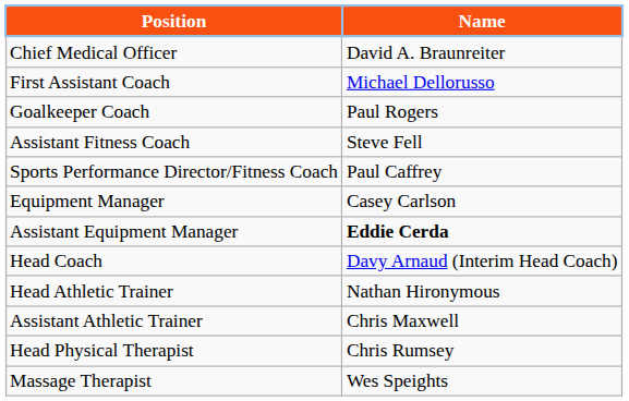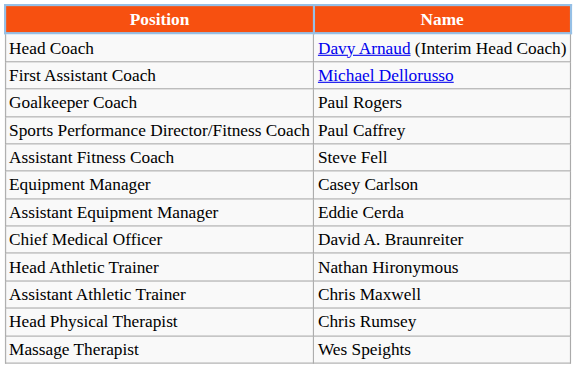rows swapped: Head Coach <-> Chief Medical Officer
rows swapped: Sports Performance Director/Fitness Coach <-> Assistant Fitness Coach
Assistant Equipment Manager | Name: bold -> normal
